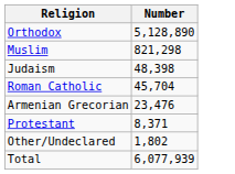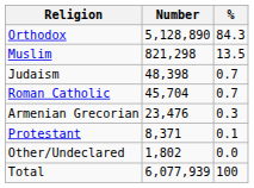+ column: % | 84.3 | 13.5 | 0.7 | 0.7 | 0.3 | 0.1 | 0.0 | 100
